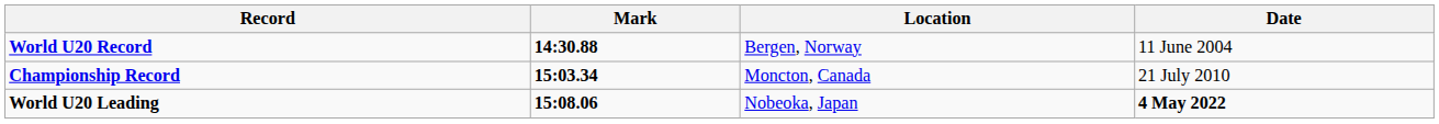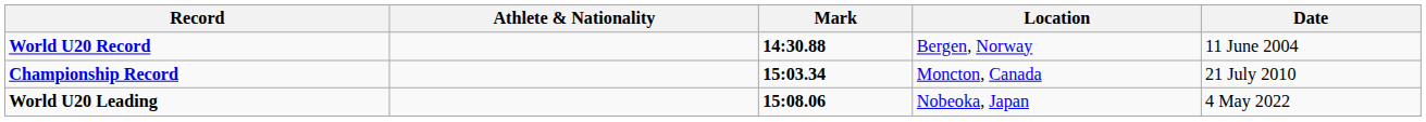+ column: Athlete & Nationality
World U20 Leading | Date: bold -> normal
